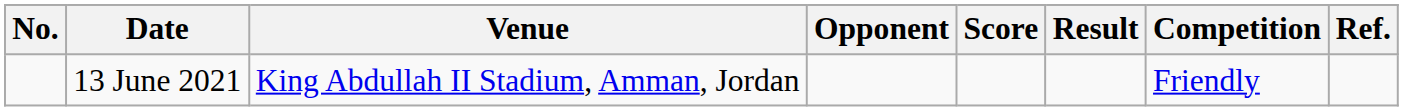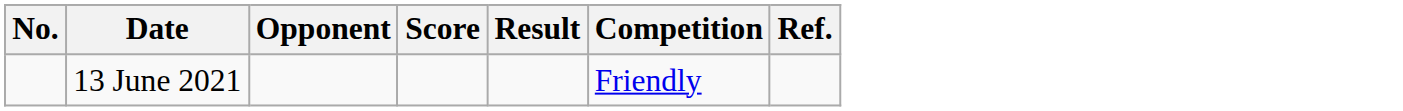- column: Venue | King Abdullah II Stadium, Amman, Jordan
